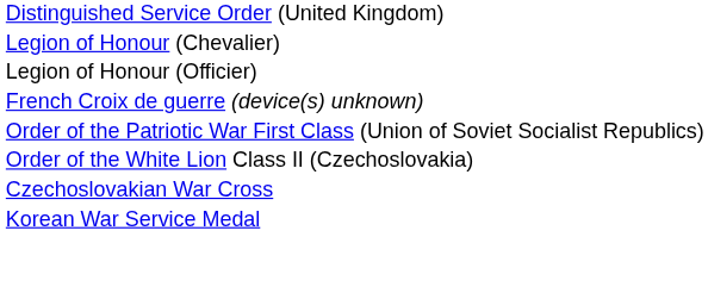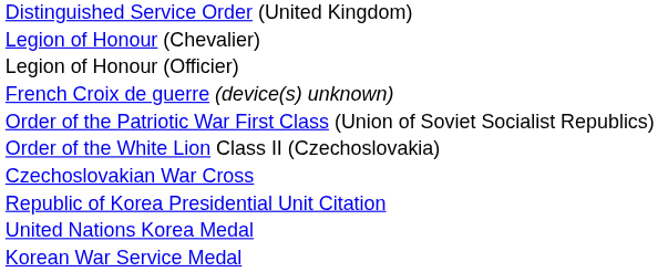+ row: Republic of Korea Presidential Unit Citation
+ row: United Nations Korea Medal
